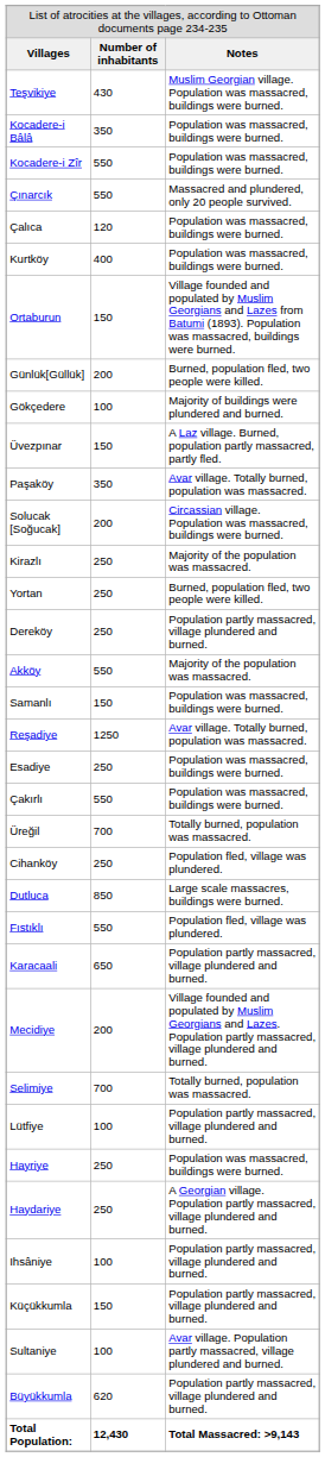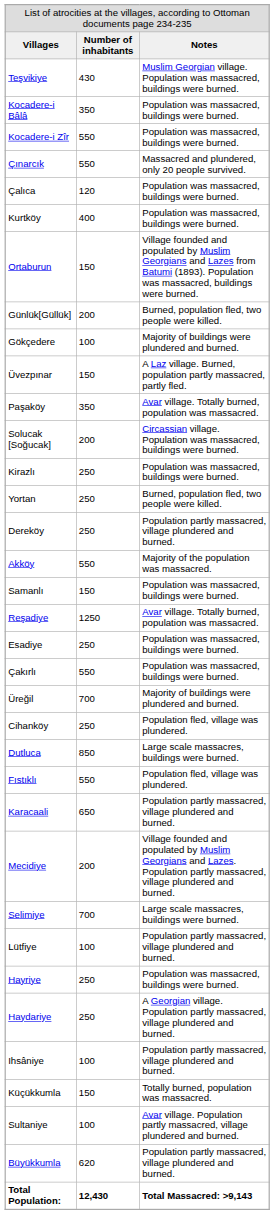Kirazlı | column 3: Majority of the population was massacred. -> Population was massacred, buildings were burned.
Üreğil | column 3: Totally burned, population was massacred. -> Majority of buildings were plundered and burned.
Selimiye | column 3: Totally burned, population was massacred. -> Large scale massacres, buildings were burned.
Küçükkumla | column 3: Population partly massacred, village plundered and burned. -> Totally burned, population was massacred.
